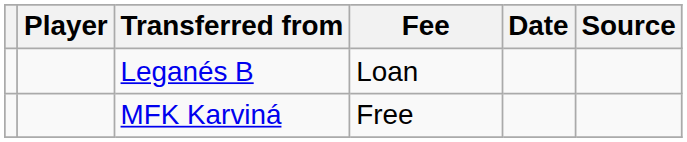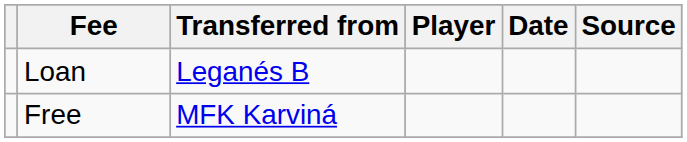columns swapped: Player <-> Fee
